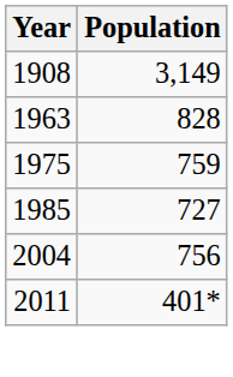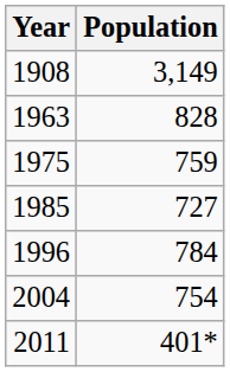+ row: 1996 | 784
2004 | Population: 756 -> 754
